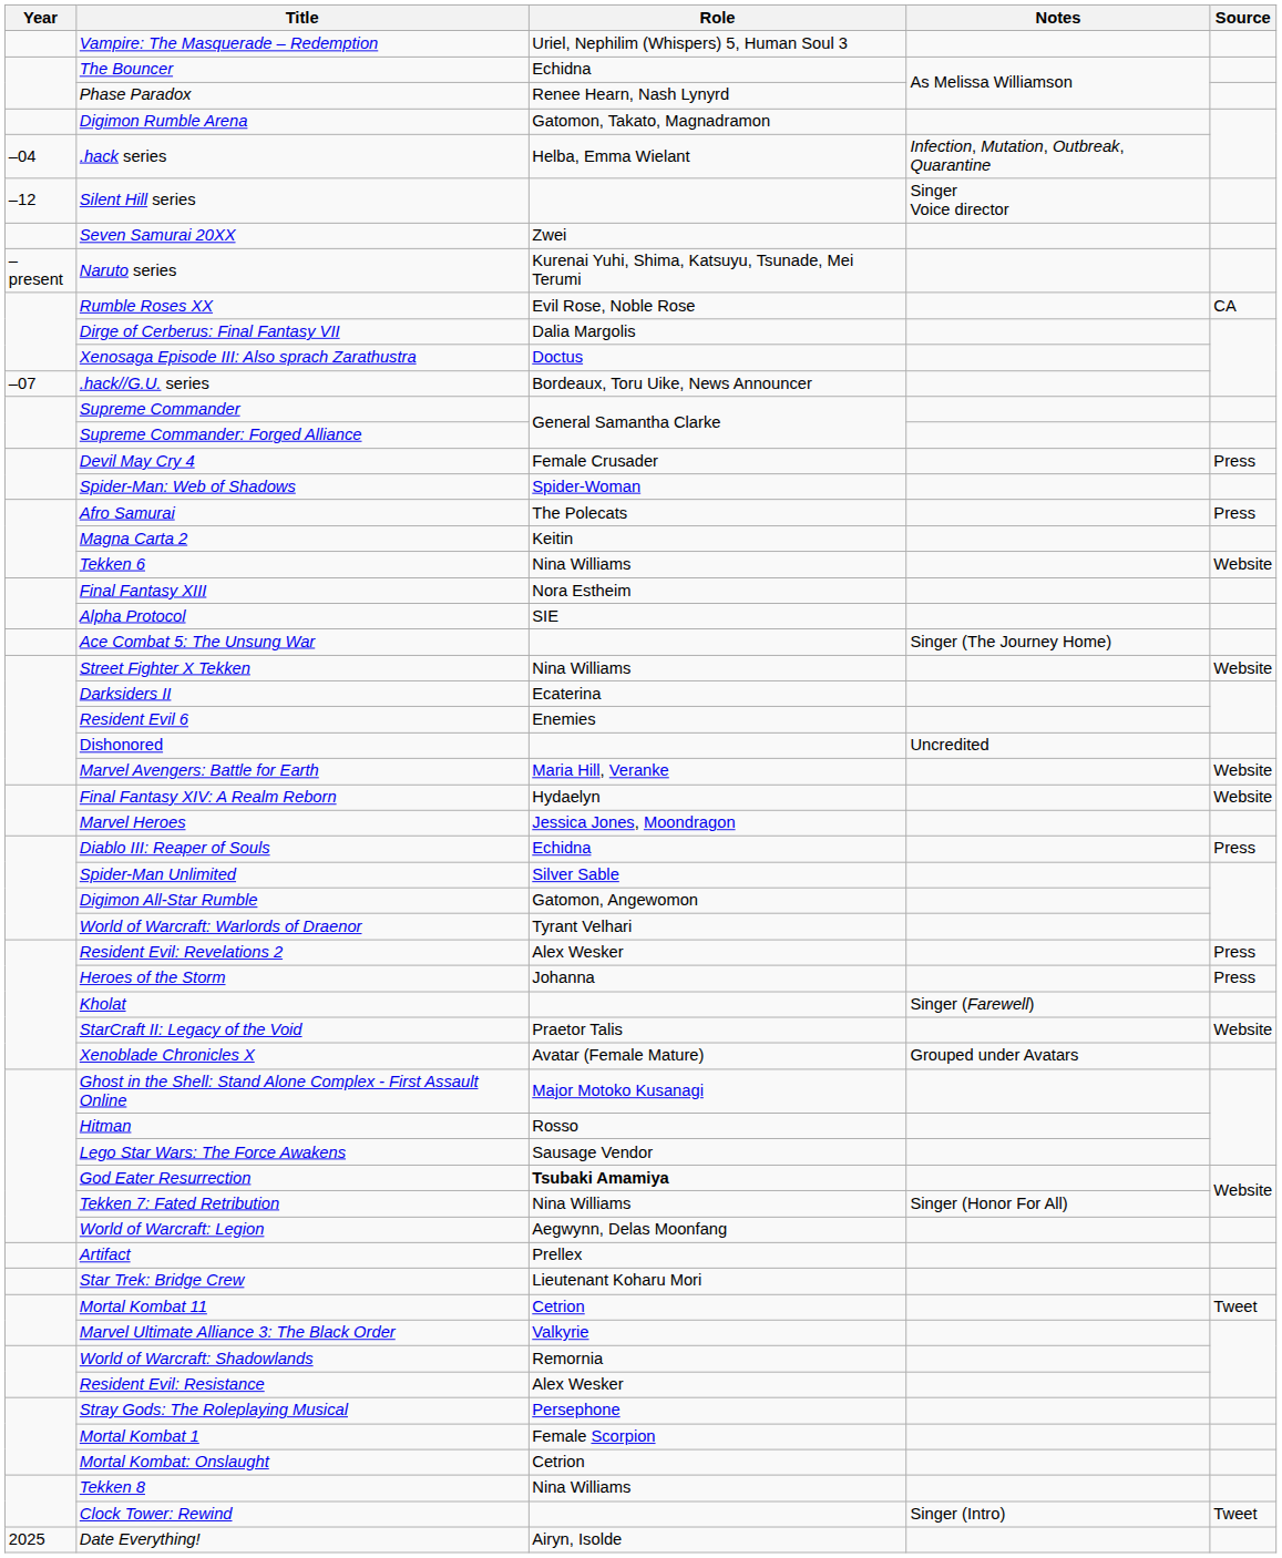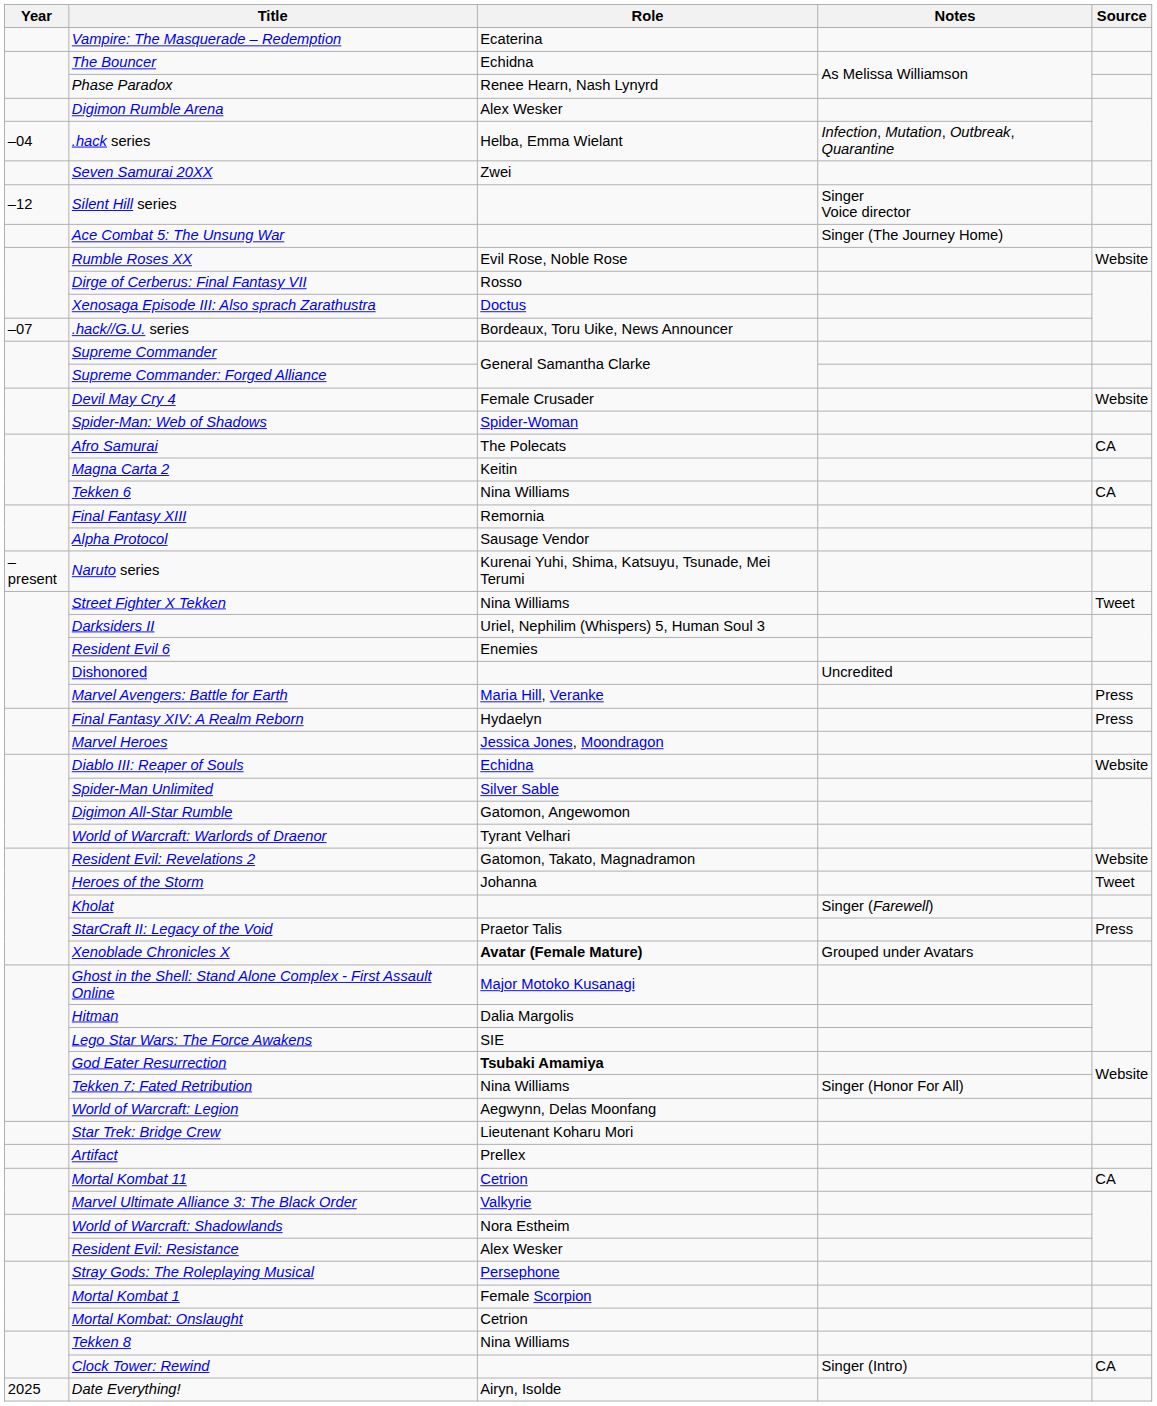Vampire: The Masquerade – Redemption | Role: Uriel, Nephilim (Whispers) 5, Human Soul 3 -> Ecaterina
Digimon Rumble Arena | Role: Gatomon, Takato, Magnadramon -> Alex Wesker
rows swapped: Silent Hill series <-> Seven Samurai 20XX
rows swapped: Ace Combat 5: The Unsung War <-> Naruto series
Rumble Roses XX | Source: CA -> Website
Dirge of Cerberus: Final Fantasy VII | Role: Dalia Margolis -> Rosso
Devil May Cry 4 | Source: Press -> Website
Afro Samurai | Source: Press -> CA
Tekken 6 | Source: Website -> CA
Final Fantasy XIII | Role: Nora Estheim -> Remornia
Alpha Protocol | Role: SIE -> Sausage Vendor
Street Fighter X Tekken | Source: Website -> Tweet
Darksiders II | Role: Ecaterina -> Uriel, Nephilim (Whispers) 5, Human Soul 3
Marvel Avengers: Battle for Earth | Source: Website -> Press
Final Fantasy XIV: A Realm Reborn | Source: Website -> Press
Diablo III: Reaper of Souls | Source: Press -> Website
Resident Evil: Revelations 2 | Role: Alex Wesker -> Gatomon, Takato, Magnadramon
Resident Evil: Revelations 2 | Source: Press -> Website
Heroes of the Storm | Source: Press -> Tweet
StarCraft II: Legacy of the Void | Source: Website -> Press
Xenoblade Chronicles X | Role: normal -> bold
Hitman | Role: Rosso -> Dalia Margolis
Lego Star Wars: The Force Awakens | Role: Sausage Vendor -> SIE
rows swapped: Star Trek: Bridge Crew <-> Artifact
Mortal Kombat 11 | Source: Tweet -> CA
World of Warcraft: Shadowlands | Role: Remornia -> Nora Estheim
Clock Tower: Rewind | Source: Tweet -> CA
